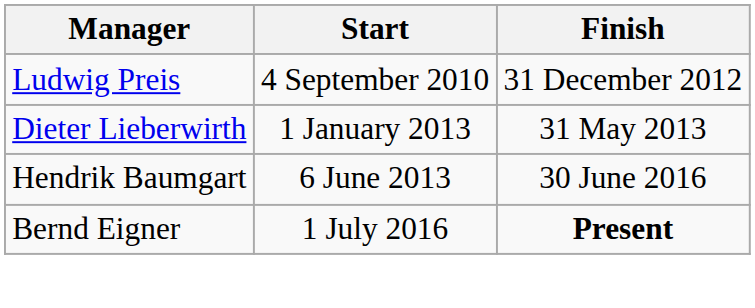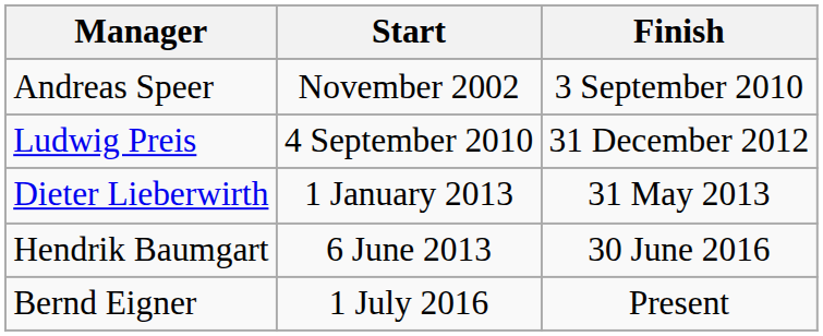+ row: Andreas Speer | November 2002 | 3 September 2010
Bernd Eigner | Finish: bold -> normal
